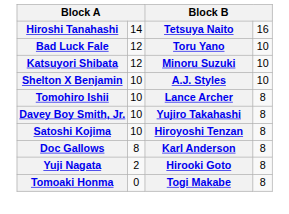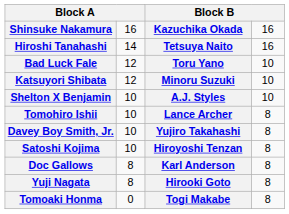+ row: Shinsuke Nakamura | 16 | Kazuchika Okada | 16
Yuji Nagata | column 2: 2 -> 8
